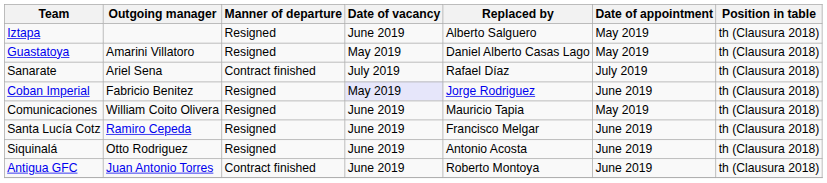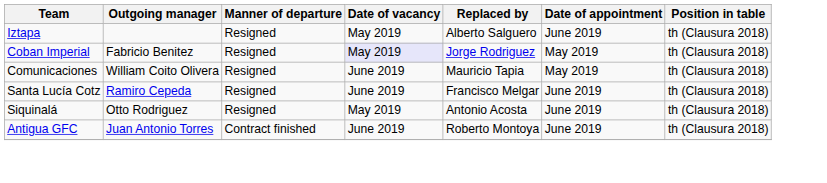Iztapa | Date of vacancy: June 2019 -> May 2019
Iztapa | Date of appointment: May 2019 -> June 2019
- row: Guastatoya | Amarini Villatoro | Resigned | May 2019 | Daniel Alberto Casas Lago | May 2019 | th (Clausura 2018)
- row: Sanarate | Ariel Sena | Contract finished | July 2019 | Rafael Díaz | July 2019 | th (Clausura 2018)
Coban Imperial | Date of appointment: June 2019 -> May 2019
Siquinalá | Date of vacancy: June 2019 -> May 2019
